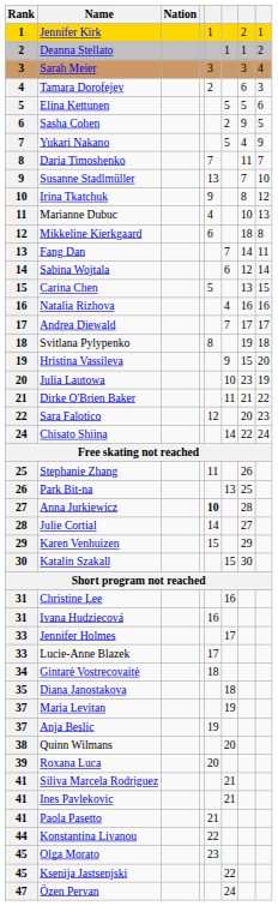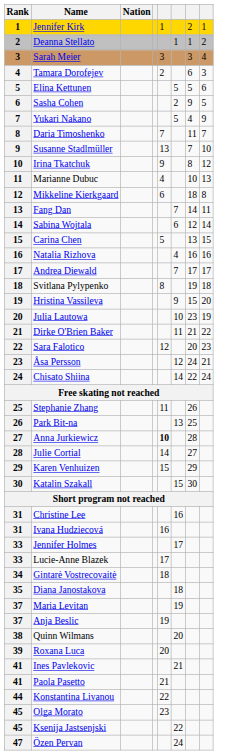+ row: 23 | Åsa Persson | 12 | 24 | 21
- row: 41 | Siliva Marcela Rodriguez | 21
